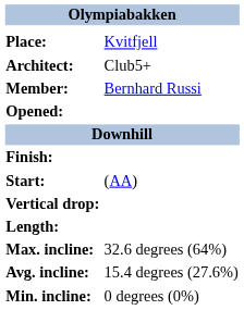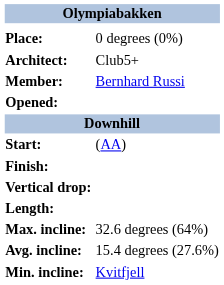Place: | column 2: Kvitfjell -> 0 degrees (0%)
rows swapped: Start: <-> Finish:
Min. incline: | column 2: 0 degrees (0%) -> Kvitfjell
